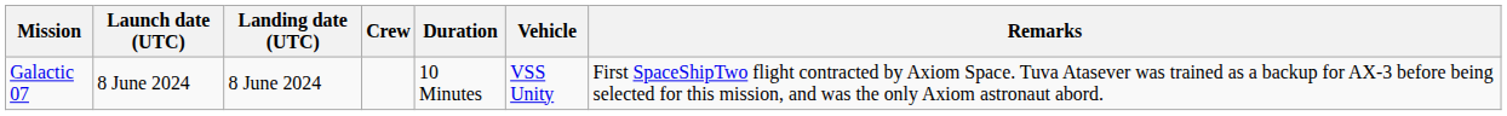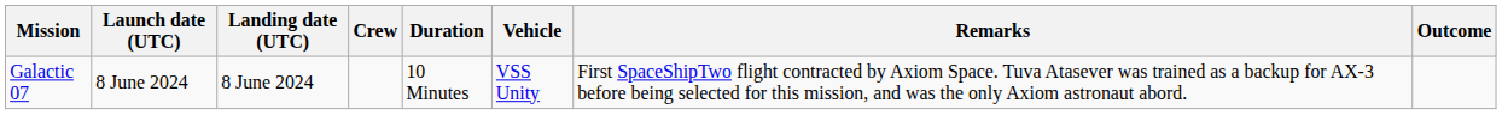+ column: Outcome
